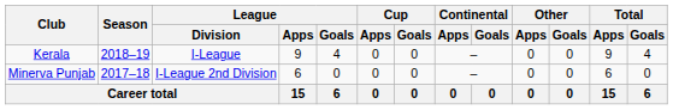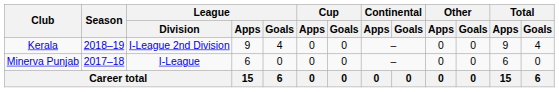Kerala | League / Division: I-League -> I-League 2nd Division
Minerva Punjab | League / Division: I-League 2nd Division -> I-League
